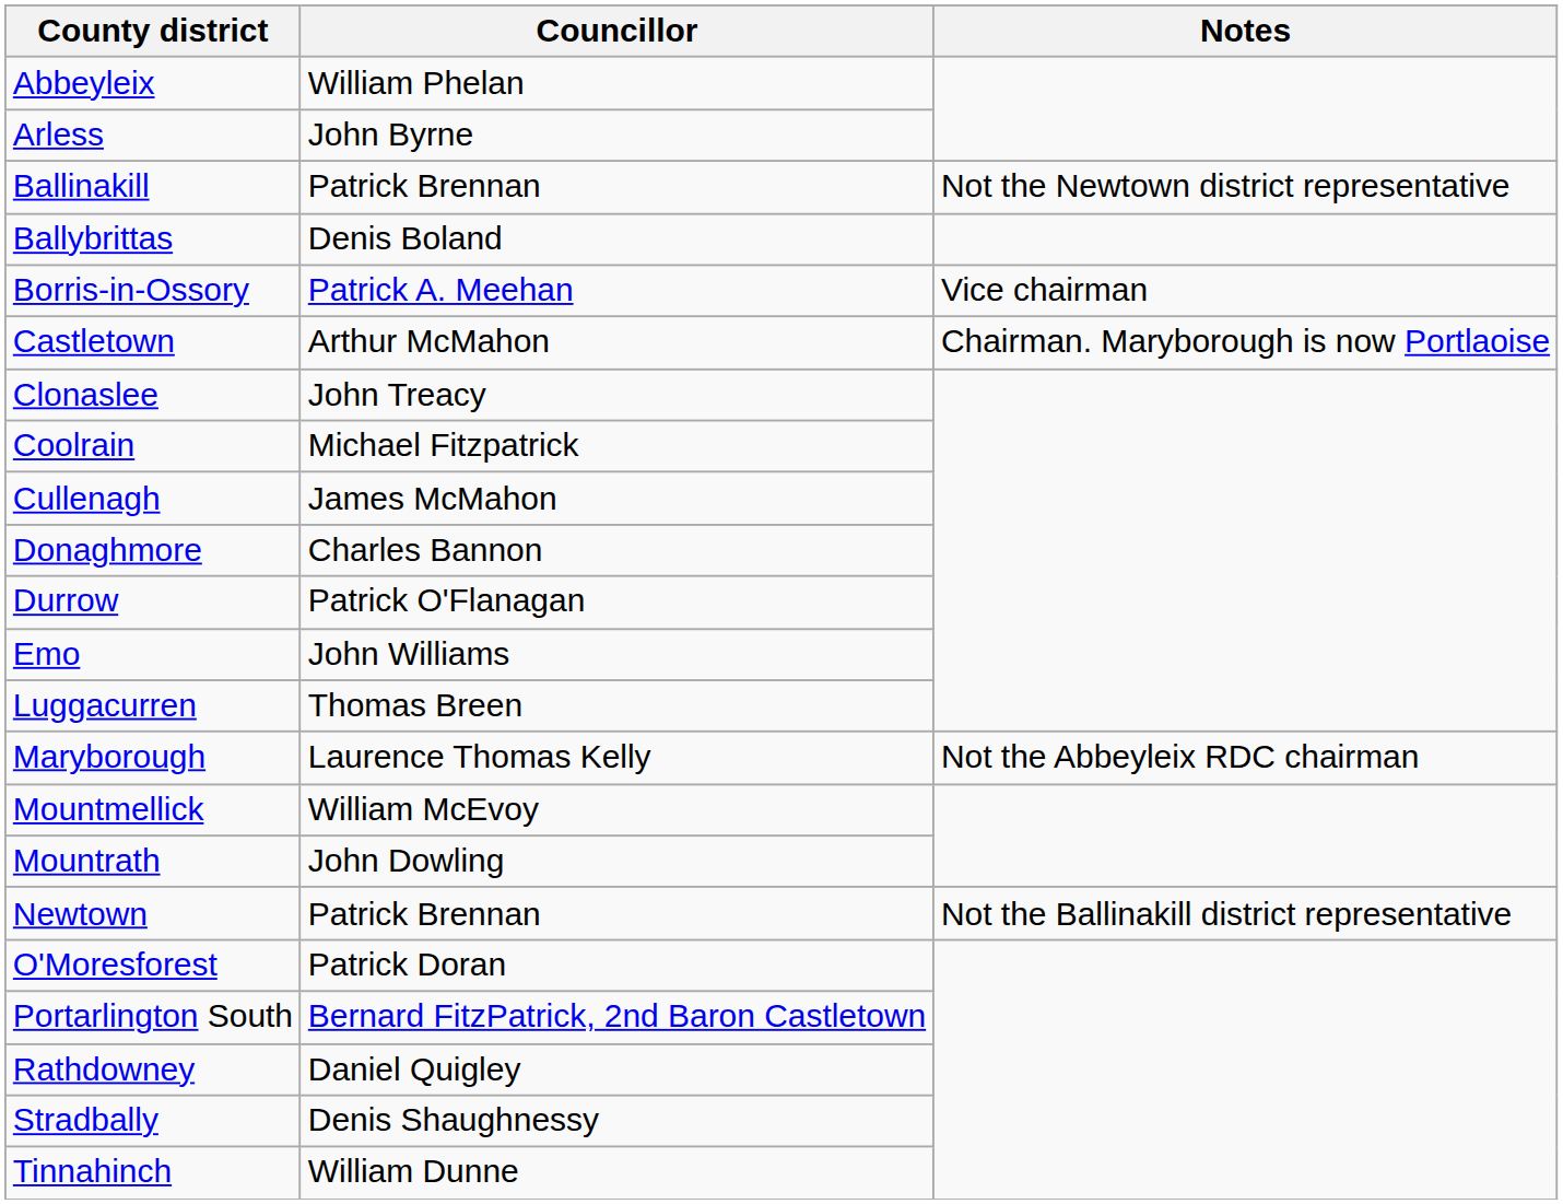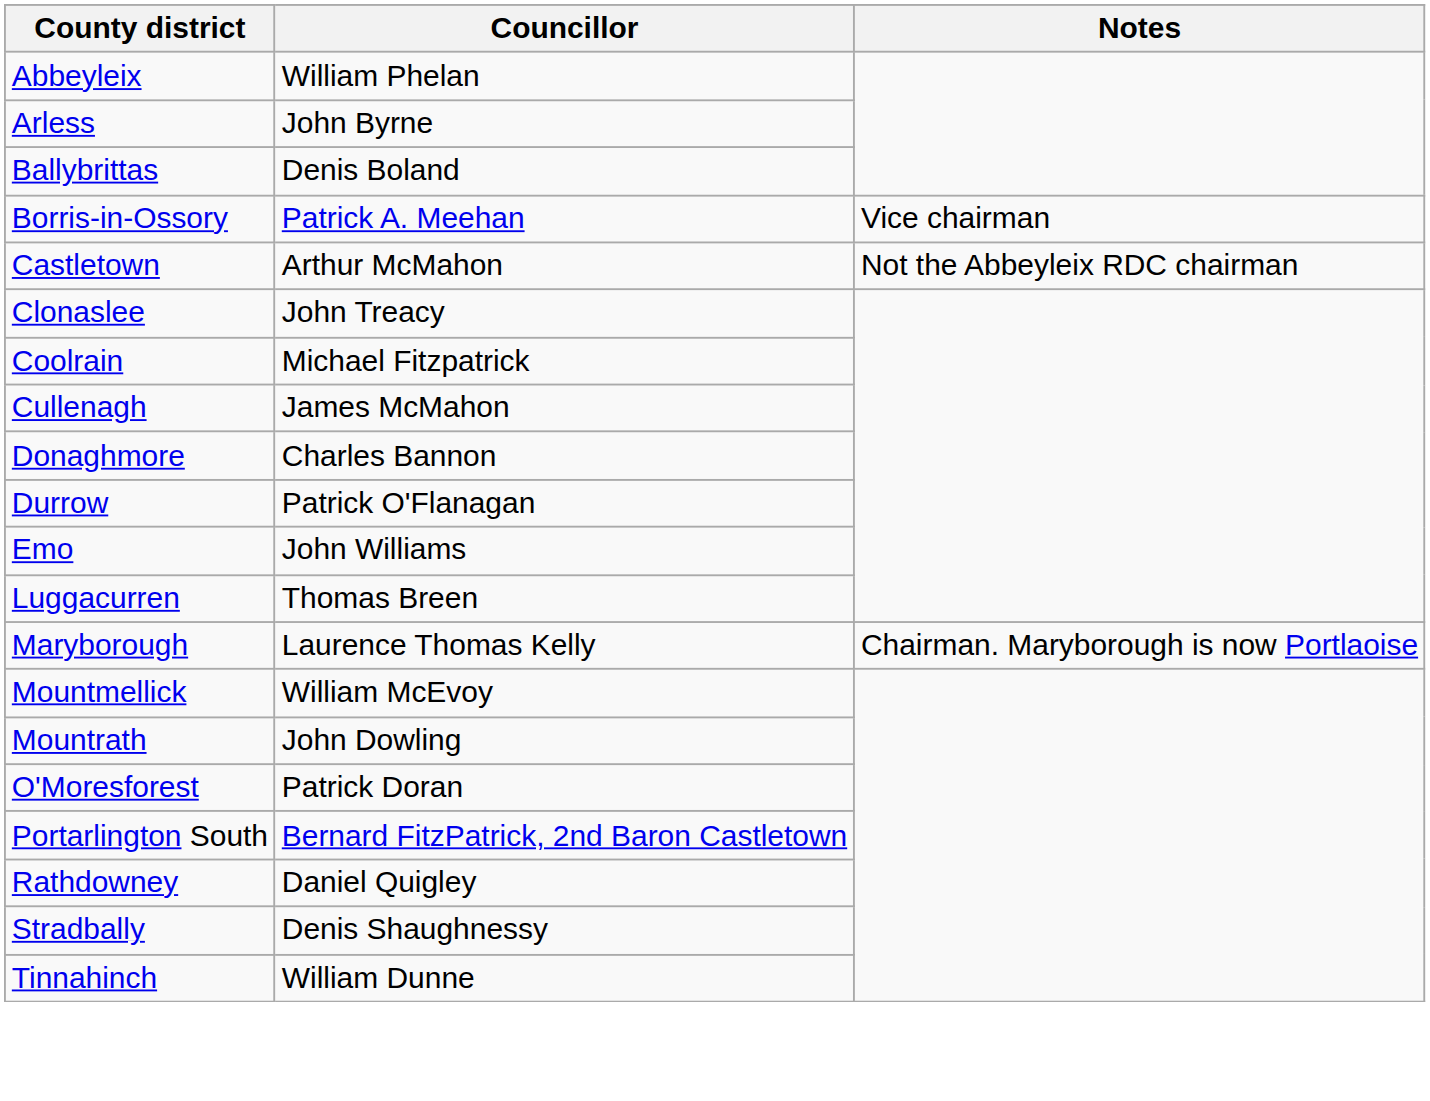- row: Ballinakill | Patrick Brennan | Not the Newtown district representative
Castletown | Notes: Chairman. Maryborough is now Portlaoise -> Not the Abbeyleix RDC chairman
Maryborough | Notes: Not the Abbeyleix RDC chairman -> Chairman. Maryborough is now Portlaoise
- row: Newtown | Patrick Brennan | Not the Ballinakill district representative
